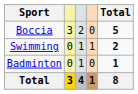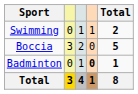rows swapped: Boccia <-> Swimming
Badminton | column 4: normal -> bold
